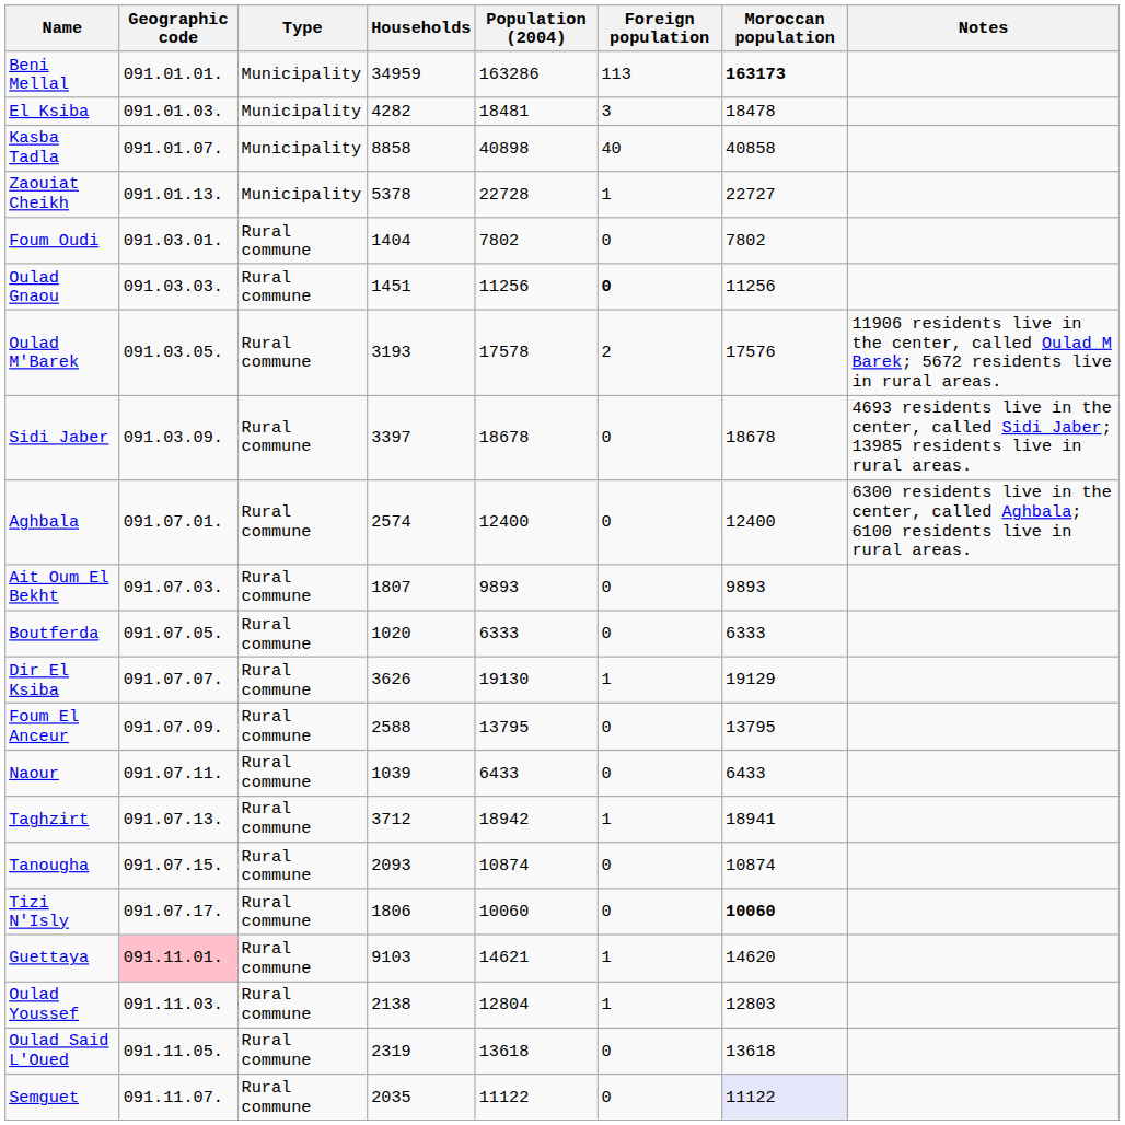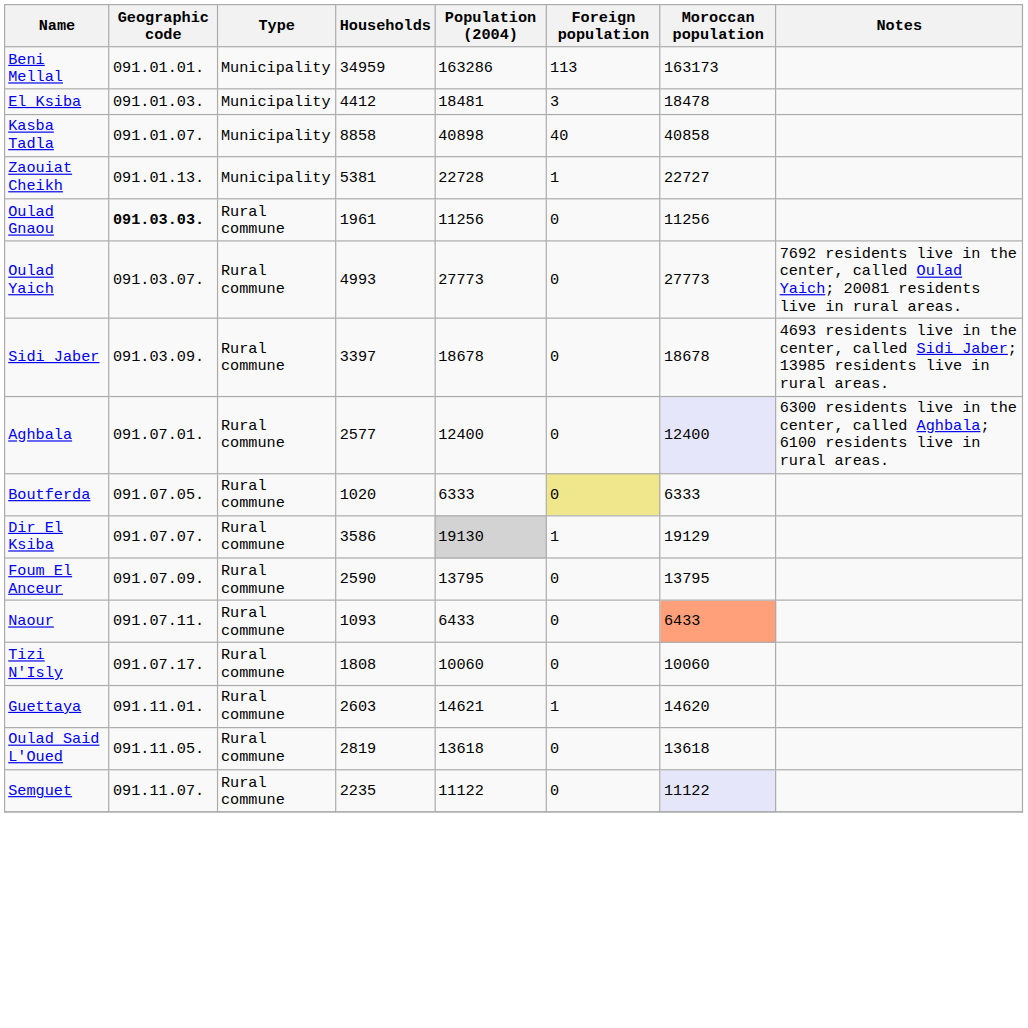Beni Mellal | Moroccan population: bold -> normal
El Ksiba | Households: 4282 -> 4412
Zaouiat Cheikh | Households: 5378 -> 5381
- row: Foum Oudi | 091.03.01. | Rural commune | 1404 | 7802 | 0 | 7802
Oulad Gnaou | Geographic code: normal -> bold
Oulad Gnaou | Households: 1451 -> 1961
Oulad Gnaou | Foreign population: bold -> normal
- row: Oulad M'Barek | 091.03.05. | Rural commune | 3193 | 17578 | 2 | 17576 | 11906 residents live in the center, called Oulad M Barek; 5672 residents live in rural areas.
+ row: Oulad Yaich | 091.03.07. | Rural commune | 4993 | 27773 | 0 | 27773 | 7692 residents live in the center, called Oulad Yaich; 20081 residents live in rural areas.
Aghbala | Households: 2574 -> 2577
Aghbala | Moroccan population: no background -> lavender background
- row: Ait Oum El Bekht | 091.07.03. | Rural commune | 1807 | 9893 | 0 | 9893
Boutferda | Foreign population: no background -> khaki background
Dir El Ksiba | Households: 3626 -> 3586
Dir El Ksiba | Population (2004): no background -> lightgrey background
Foum El Anceur | Households: 2588 -> 2590
Naour | Households: 1039 -> 1093
Naour | Moroccan population: no background -> lightsalmon background
- row: Taghzirt | 091.07.13. | Rural commune | 3712 | 18942 | 1 | 18941
- row: Tanougha | 091.07.15. | Rural commune | 2093 | 10874 | 0 | 10874
Tizi N'Isly | Households: 1806 -> 1808
Tizi N'Isly | Moroccan population: bold -> normal
Guettaya | Geographic code: pink background -> no background
Guettaya | Households: 9103 -> 2603
- row: Oulad Youssef | 091.11.03. | Rural commune | 2138 | 12804 | 1 | 12803
Oulad Said L'Oued | Households: 2319 -> 2819
Semguet | Households: 2035 -> 2235
